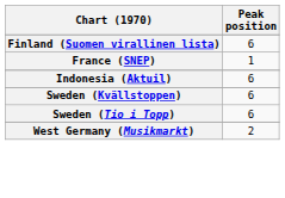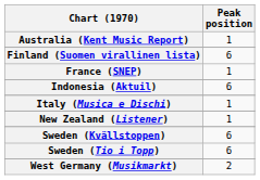+ row: Australia (Kent Music Report) | 1
+ row: Italy (Musica e Dischi) | 1
+ row: New Zealand (Listener) | 1
